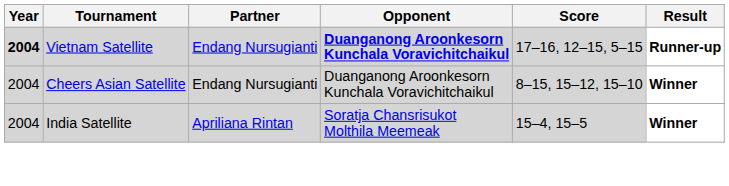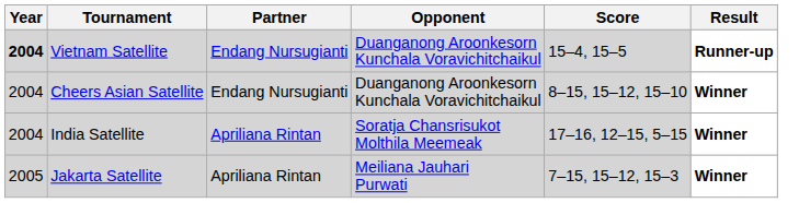Vietnam Satellite | Opponent: bold -> normal
Vietnam Satellite | Score: 17–16, 12–15, 5–15 -> 15–4, 15–5
India Satellite | Score: 15–4, 15–5 -> 17–16, 12–15, 5–15
+ row: 2005 | Jakarta Satellite | Apriliana Rintan | Meiliana Jauhari Purwati | 7–15, 15–12, 15–3 | Winner
